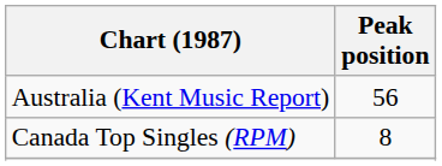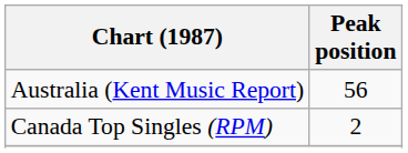Canada Top Singles (RPM) | Peak position: 8 -> 2
